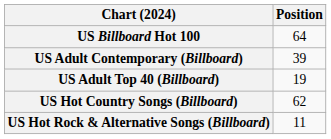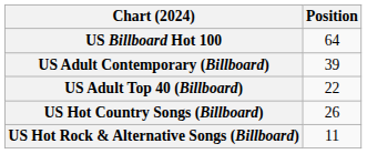US Adult Top 40 (Billboard) | Position: 19 -> 22
US Hot Country Songs (Billboard) | Position: 62 -> 26
